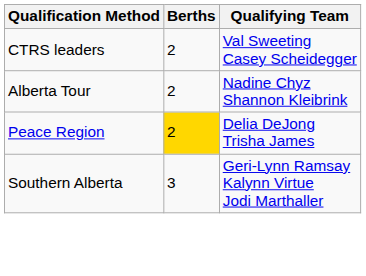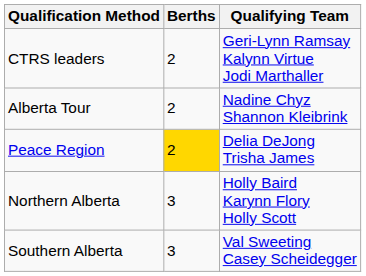CTRS leaders | Qualifying Team: Val Sweeting Casey Scheidegger -> Geri-Lynn Ramsay Kalynn Virtue Jodi Marthaller
+ row: Northern Alberta | 3 | Holly Baird Karynn Flory Holly Scott
Southern Alberta | Qualifying Team: Geri-Lynn Ramsay Kalynn Virtue Jodi Marthaller -> Val Sweeting Casey Scheidegger
